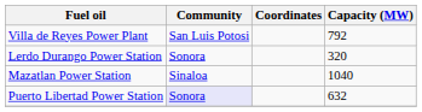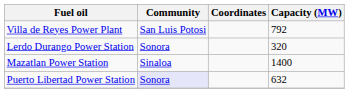Mazatlan Power Station | Capacity (MW): 1040 -> 1400
